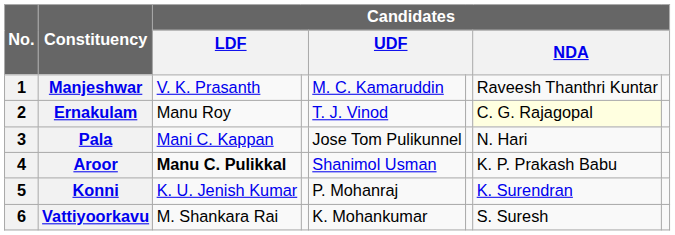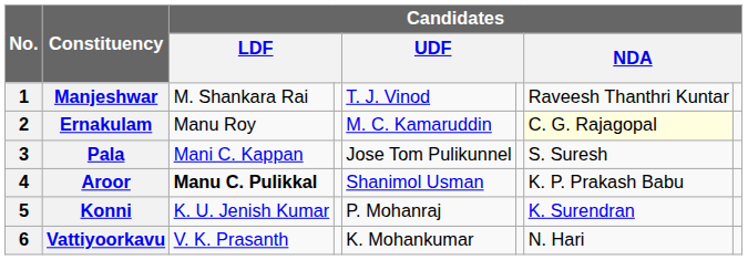Manjeshwar | column 3: V. K. Prasanth -> M. Shankara Rai
Manjeshwar | column 5: M. C. Kamaruddin -> T. J. Vinod
Ernakulam | column 5: T. J. Vinod -> M. C. Kamaruddin
Pala | column 7: N. Hari -> S. Suresh
Vattiyoorkavu | column 3: M. Shankara Rai -> V. K. Prasanth
Vattiyoorkavu | column 7: S. Suresh -> N. Hari
